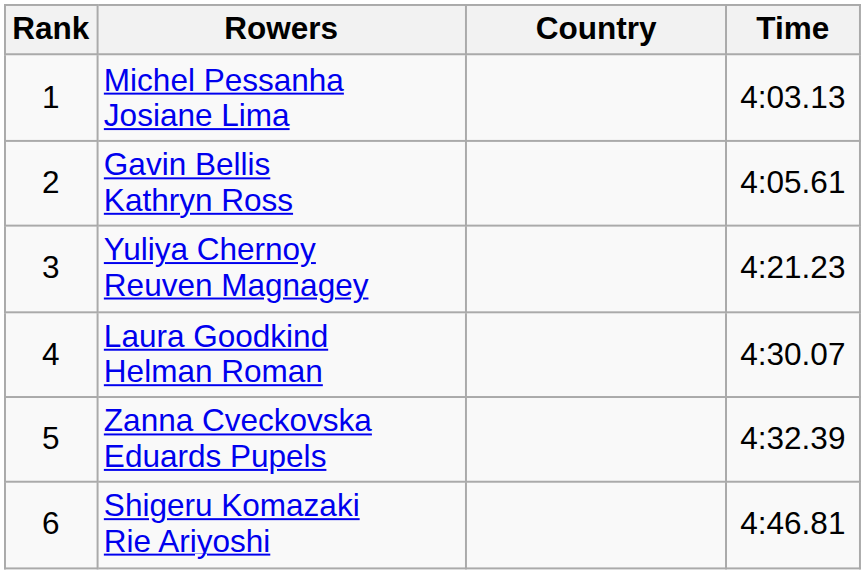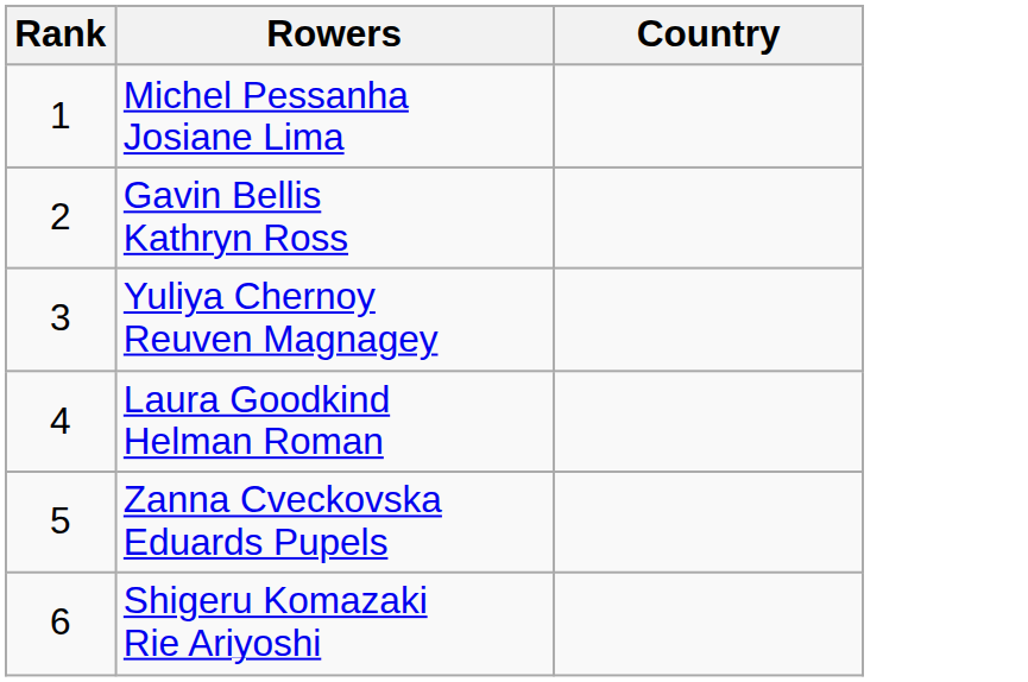- column: Time | 4:03.13 | 4:05.61 | 4:21.23 | 4:30.07 | 4:32.39 | 4:46.81
